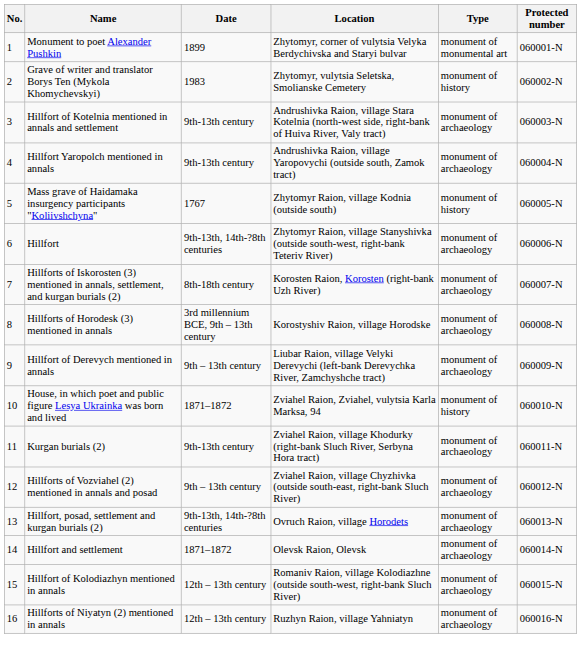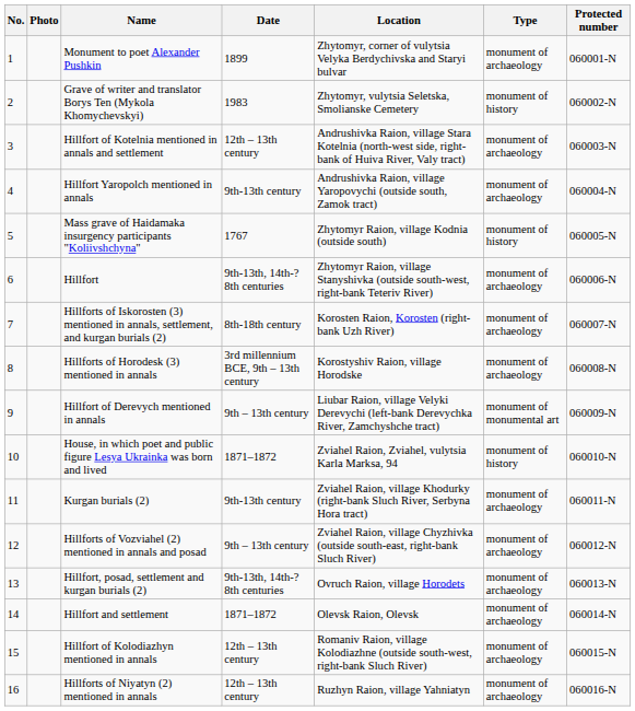+ column: Photo
Monument to poet Alexander Pushkin | Type: monument of monumental art -> monument of archaeology
Hillfort of Kotelnia mentioned in annals and settlement | Date: 9th-13th century -> 12th – 13th century
Hillfort of Derevych mentioned in annals | Type: monument of archaeology -> monument of monumental art
